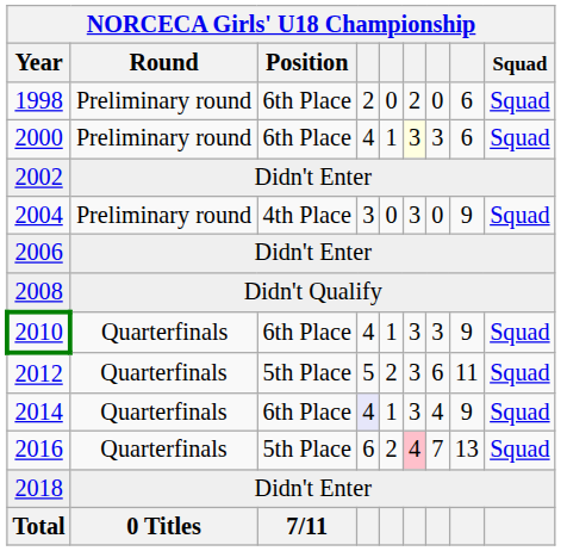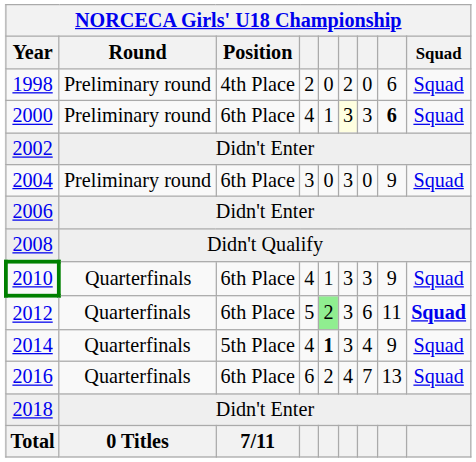1998 | NORCECA Girls' U18 Championship / Position: 6th Place -> 4th Place
2000 | column 8: normal -> bold
2004 | NORCECA Girls' U18 Championship / Position: 4th Place -> 6th Place
2012 | NORCECA Girls' U18 Championship / Position: 5th Place -> 6th Place
2012 | column 5: no background -> lightgreen background
2012 | NORCECA Girls' U18 Championship / Squad: normal -> bold
2014 | NORCECA Girls' U18 Championship / Position: 6th Place -> 5th Place
2014 | column 4: lavender background -> no background
2014 | column 5: normal -> bold
2016 | NORCECA Girls' U18 Championship / Position: 5th Place -> 6th Place
2016 | column 6: pink background -> no background
